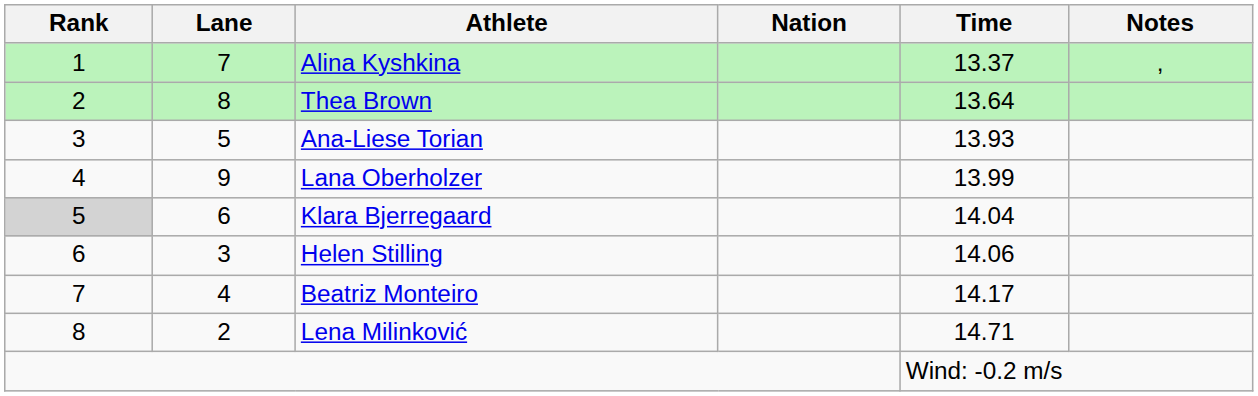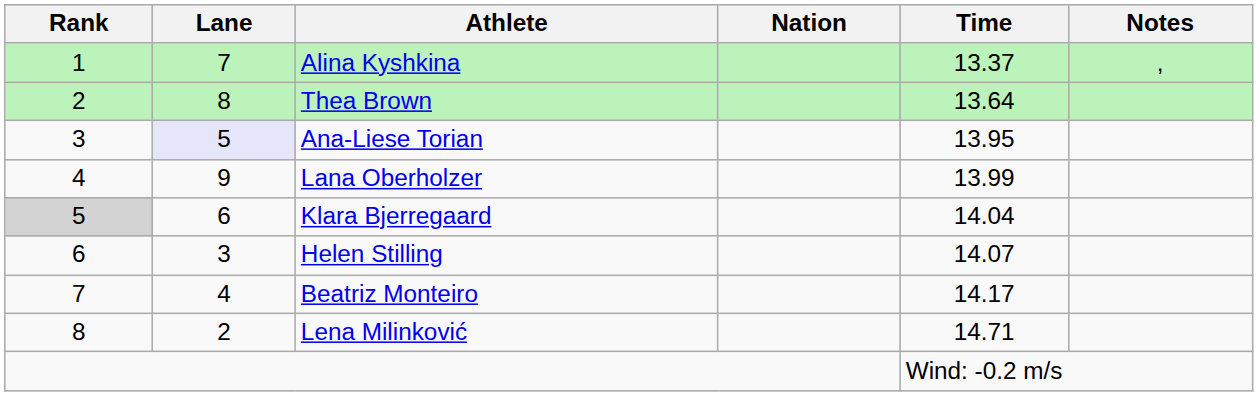Ana-Liese Torian | Lane: no background -> lavender background
Ana-Liese Torian | Time: 13.93 -> 13.95
Helen Stilling | Time: 14.06 -> 14.07
